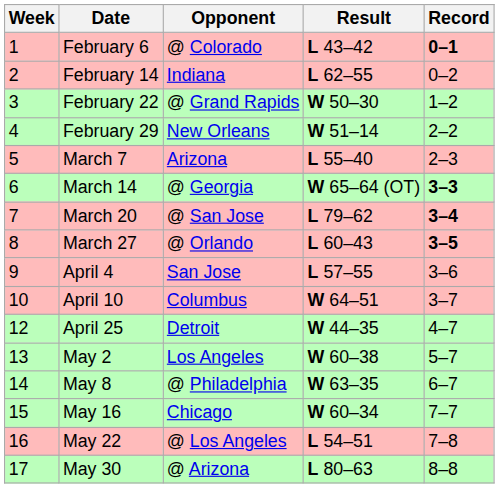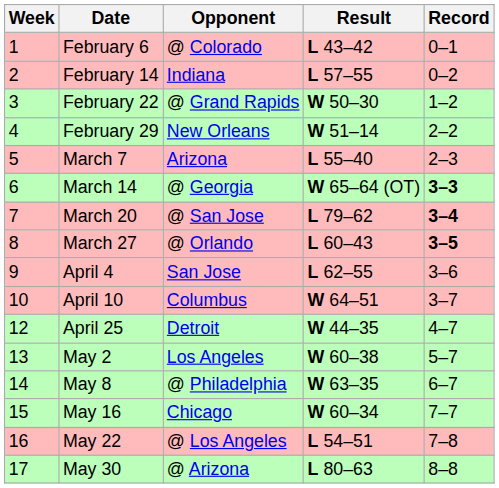February 6 | Record: bold -> normal
February 14 | Result: L 62–55 -> L 57–55
April 4 | Result: L 57–55 -> L 62–55
